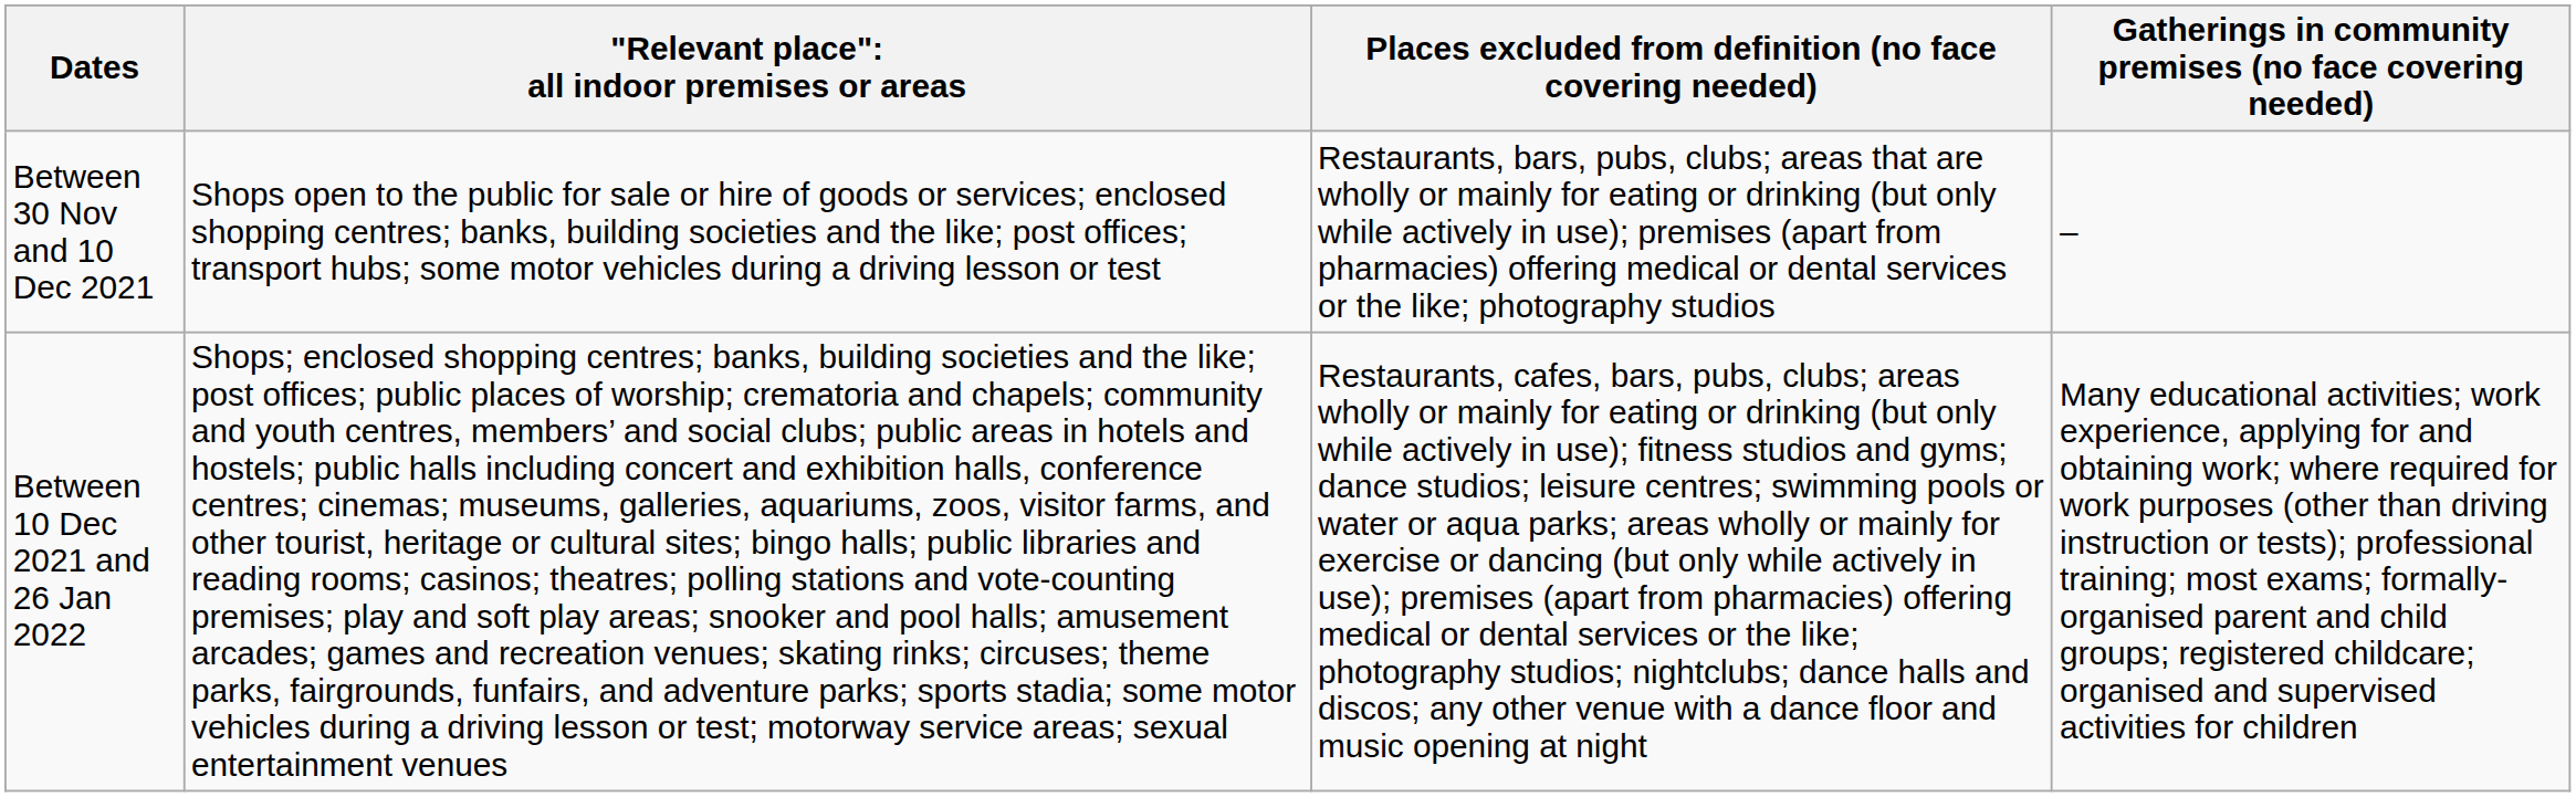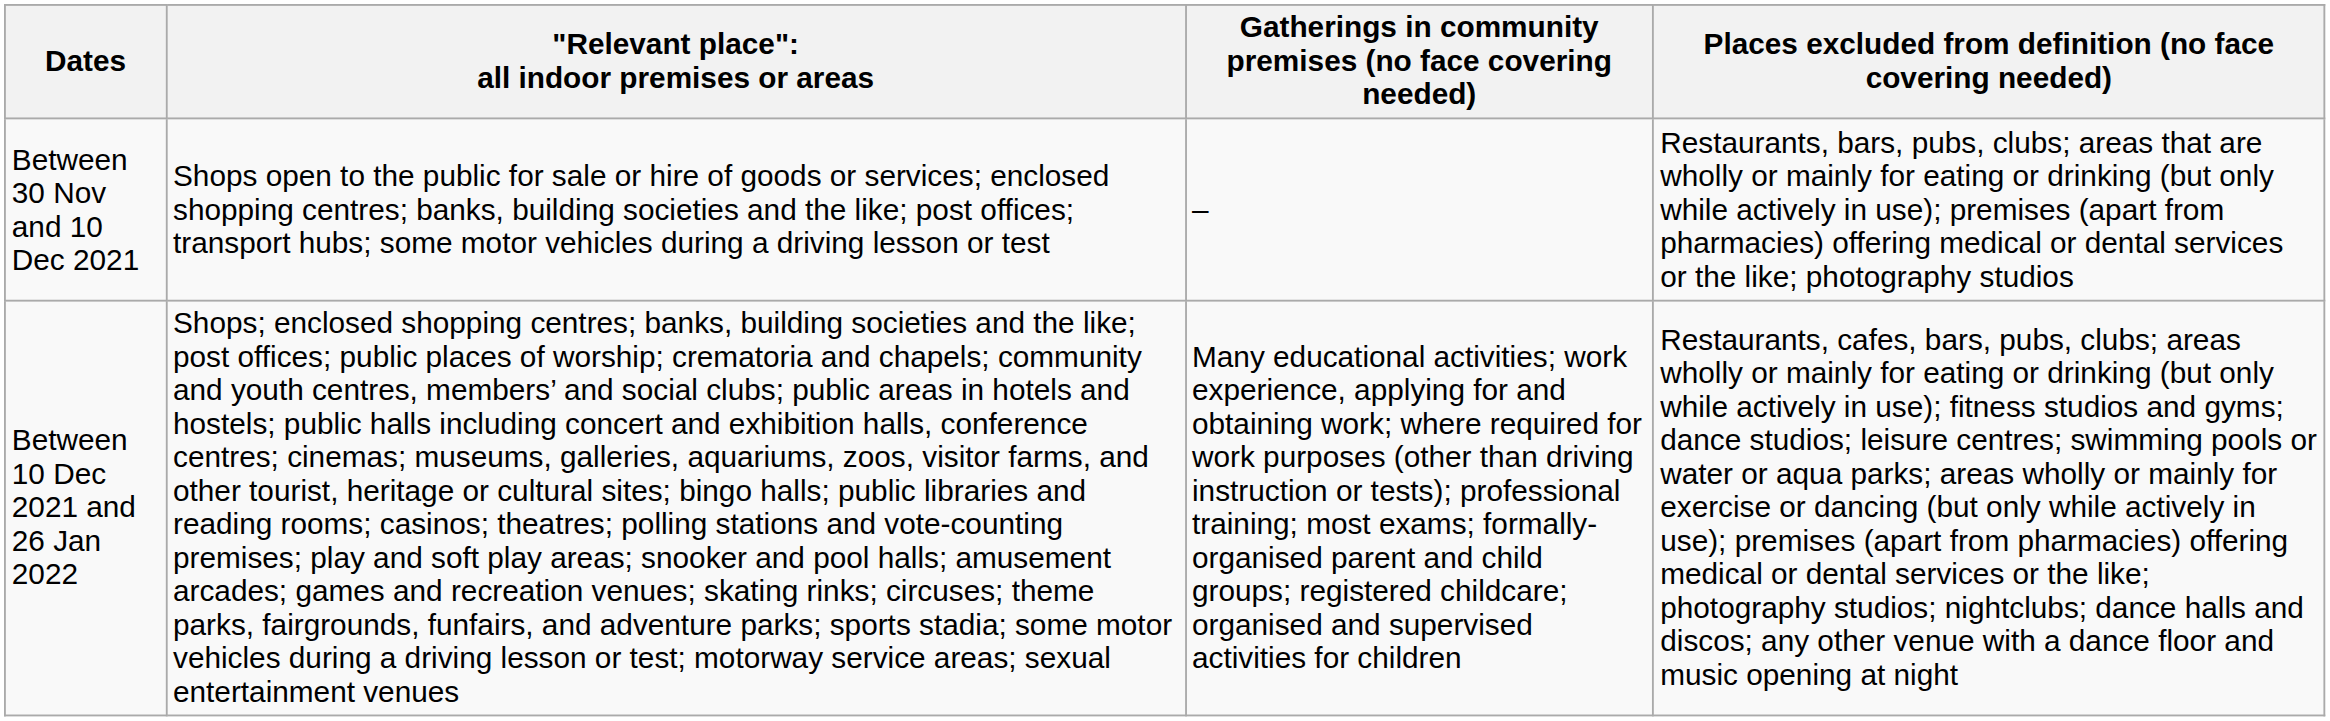columns swapped: Places excluded from definition (no face covering needed) <-> Gatherings in community premises (no face covering needed)
